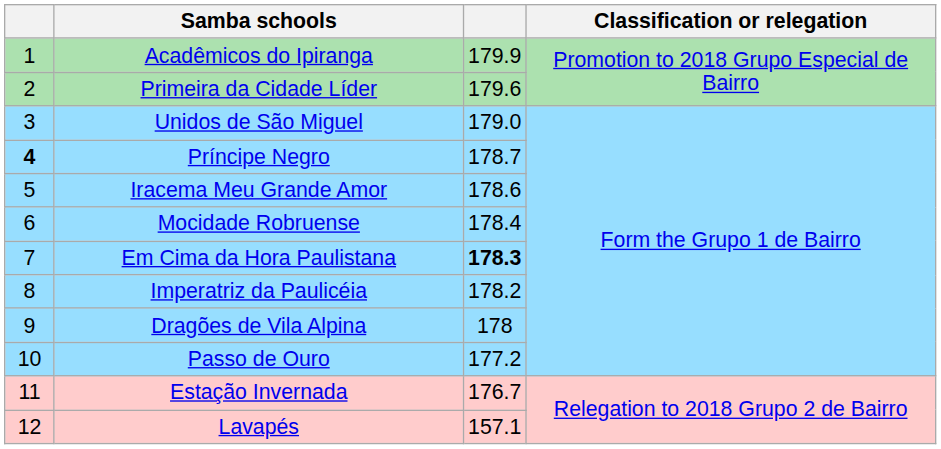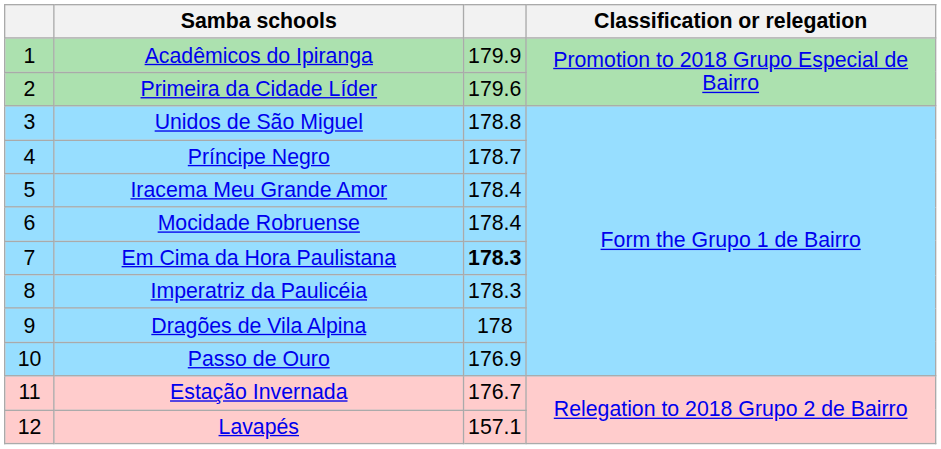Unidos de São Miguel | column 3: 179.0 -> 178.8
Príncipe Negro | column 1: bold -> normal
Iracema Meu Grande Amor | column 3: 178.6 -> 178.4
Imperatriz da Paulicéia | column 3: 178.2 -> 178.3
Passo de Ouro | column 3: 177.2 -> 176.9
